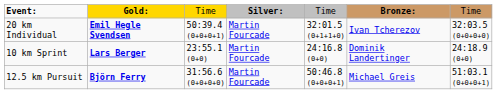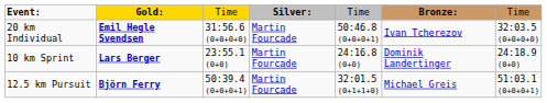20 km Individual | column 3: 50:39.4 (0+0+0+1) -> 31:56.6 (0+0+0+0)
20 km Individual | column 5: 32:01.5 (0+1+1+0) -> 50:46.8 (0+0+0+1)
12.5 km Pursuit | column 3: 31:56.6 (0+0+0+0) -> 50:39.4 (0+0+0+1)
12.5 km Pursuit | column 5: 50:46.8 (0+0+0+1) -> 32:01.5 (0+1+1+0)
